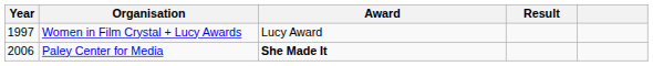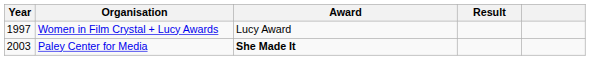Paley Center for Media | Year: 2006 -> 2003
